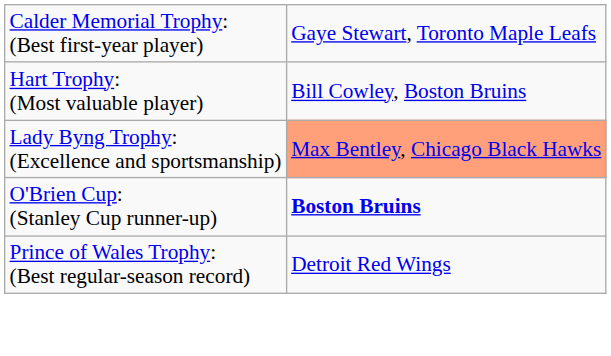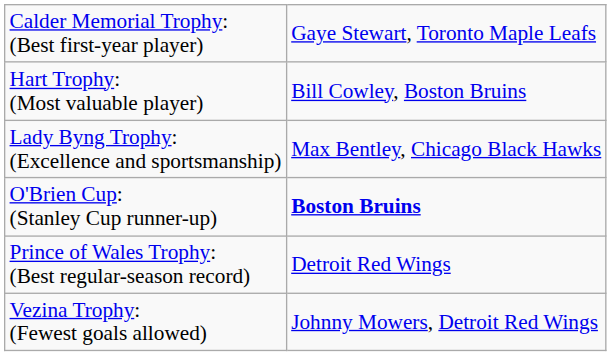Lady Byng Trophy: (Excellence and sportsmanship) | column 2: lightsalmon background -> no background
+ row: Vezina Trophy: (Fewest goals allowed) | Johnny Mowers, Detroit Red Wings
